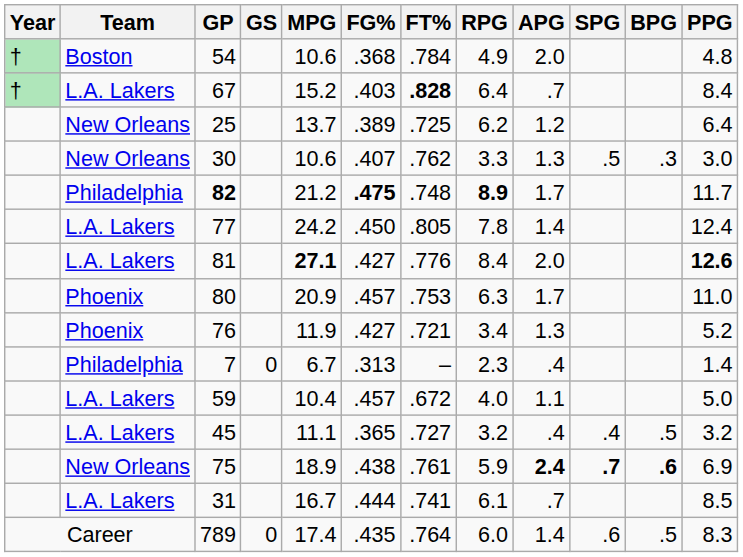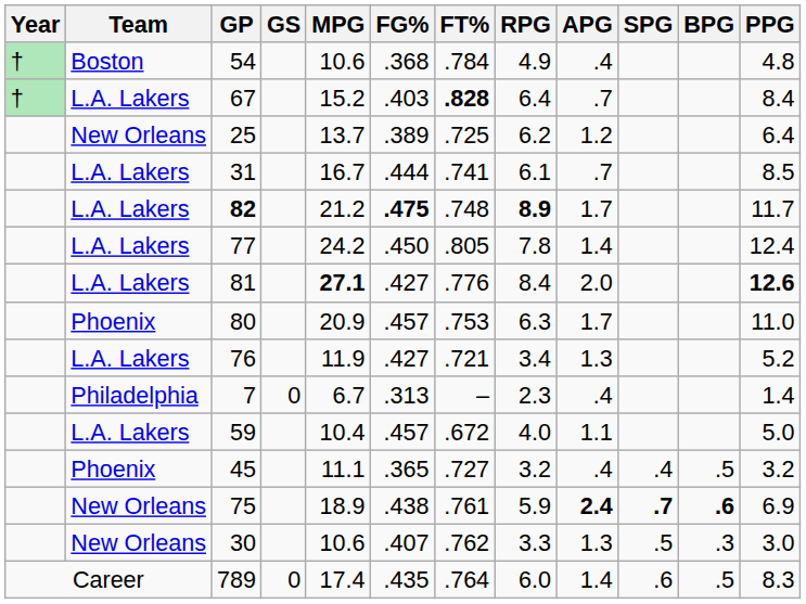54 | APG: 2.0 -> .4
rows swapped: 31 <-> 30
82 | Team: Philadelphia -> L.A. Lakers
76 | Team: Phoenix -> L.A. Lakers
45 | Team: L.A. Lakers -> Phoenix
